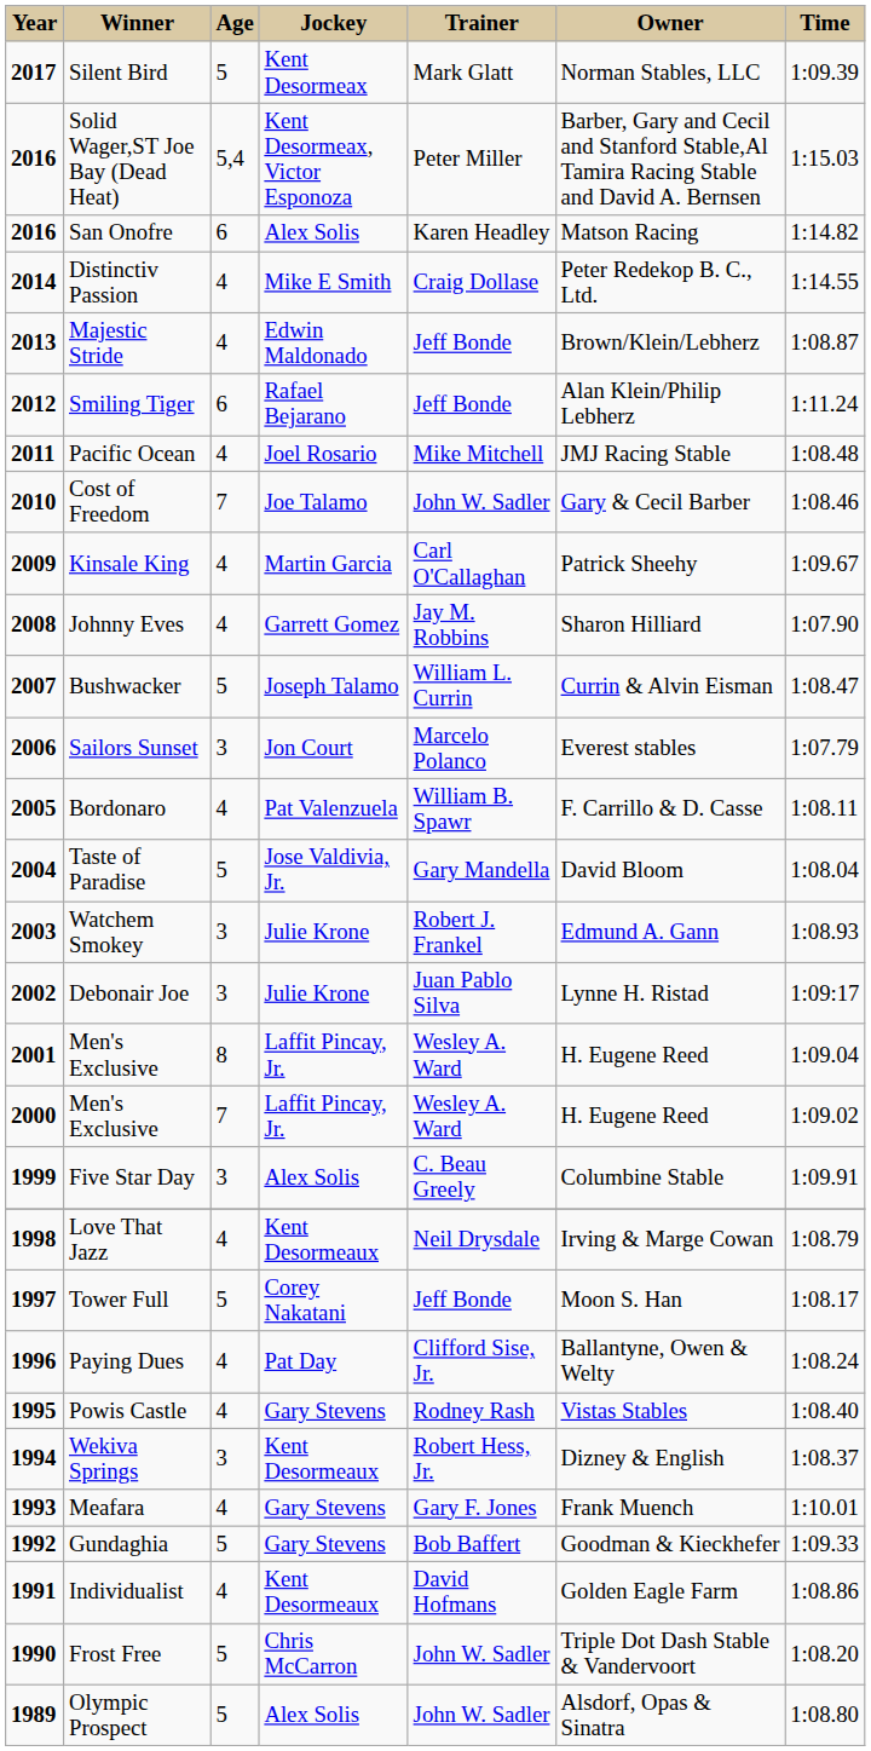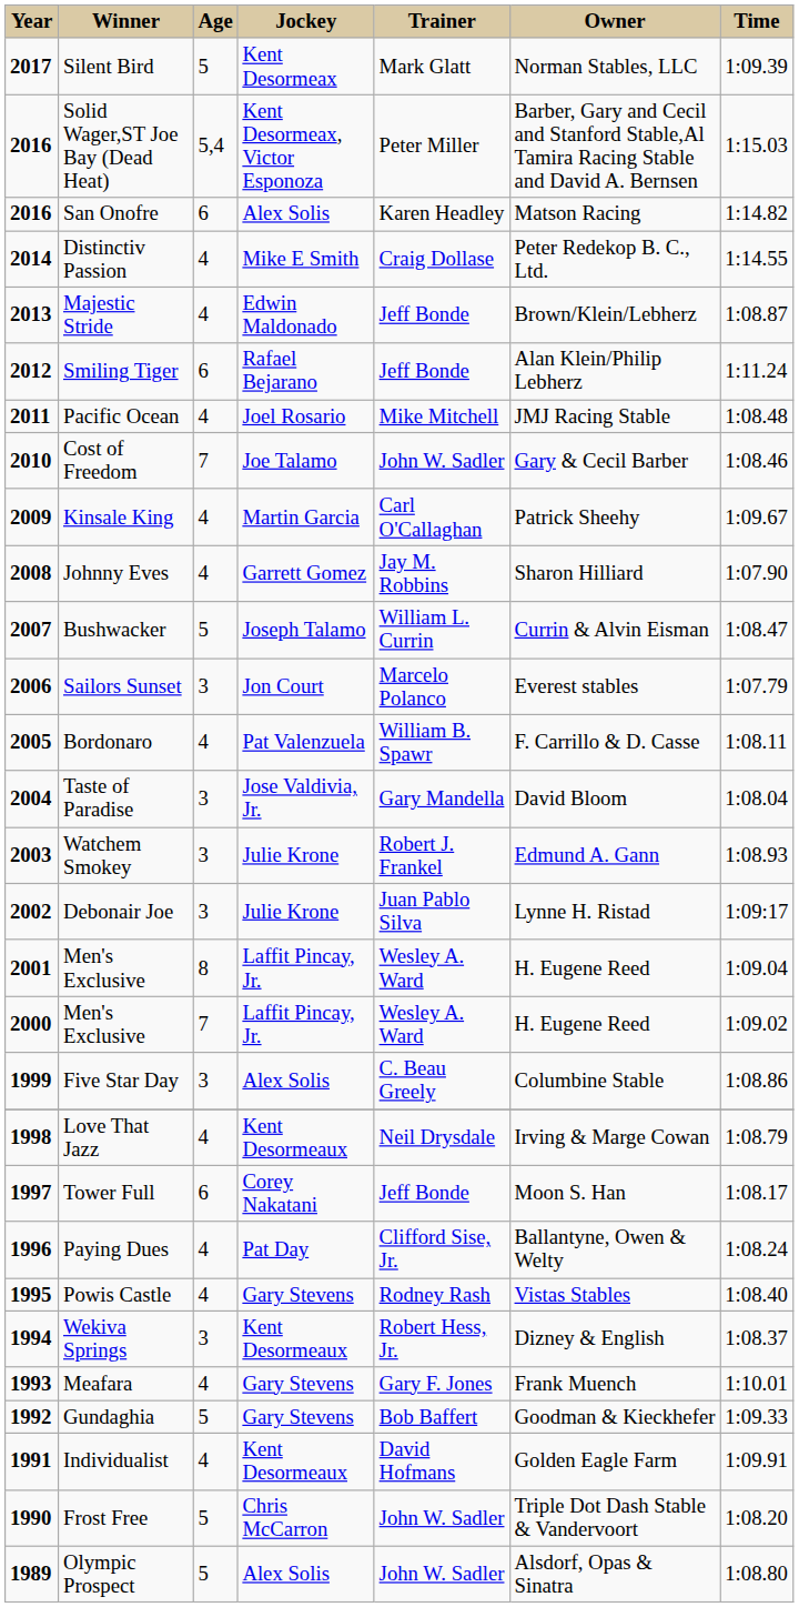Taste of Paradise | Age: 5 -> 3
Five Star Day | Time: 1:09.91 -> 1:08.86
Tower Full | Age: 5 -> 6
Individualist | Time: 1:08.86 -> 1:09.91
